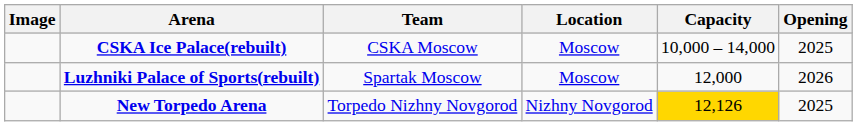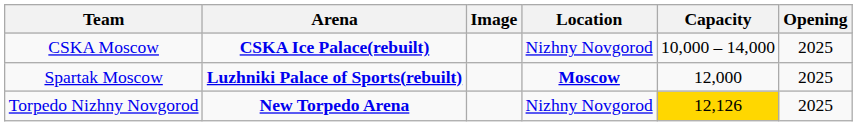columns swapped: Image <-> Team
CSKA Ice Palace(rebuilt) | Location: Moscow -> Nizhny Novgorod
Luzhniki Palace of Sports(rebuilt) | Location: normal -> bold
Luzhniki Palace of Sports(rebuilt) | Opening: 2026 -> 2025
